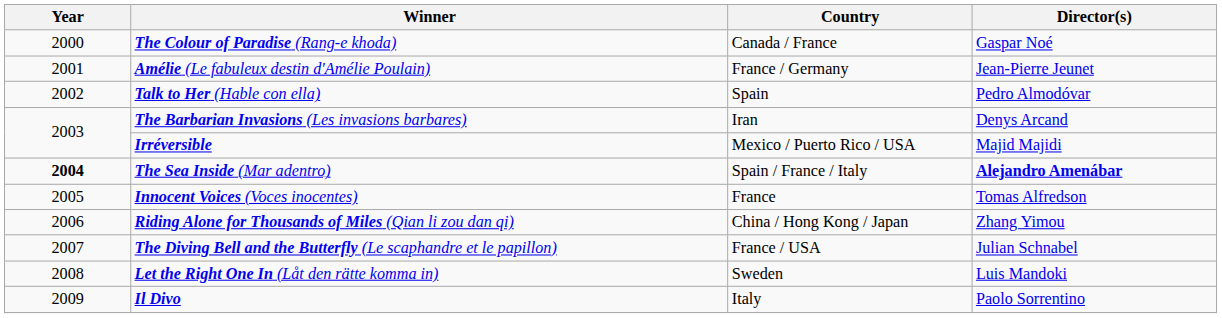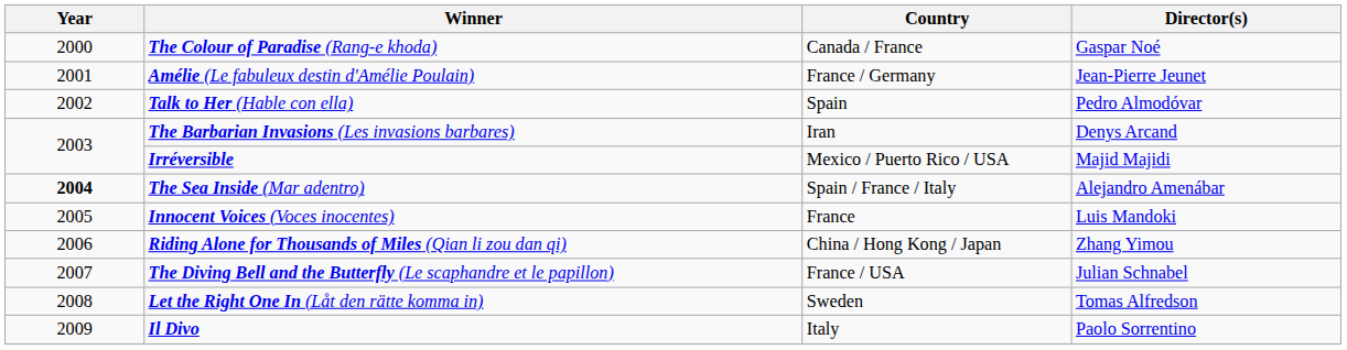The Sea Inside (Mar adentro) | Director(s): bold -> normal
Innocent Voices (Voces inocentes) | Director(s): Tomas Alfredson -> Luis Mandoki
Let the Right One In (Låt den rätte komma in) | Director(s): Luis Mandoki -> Tomas Alfredson
